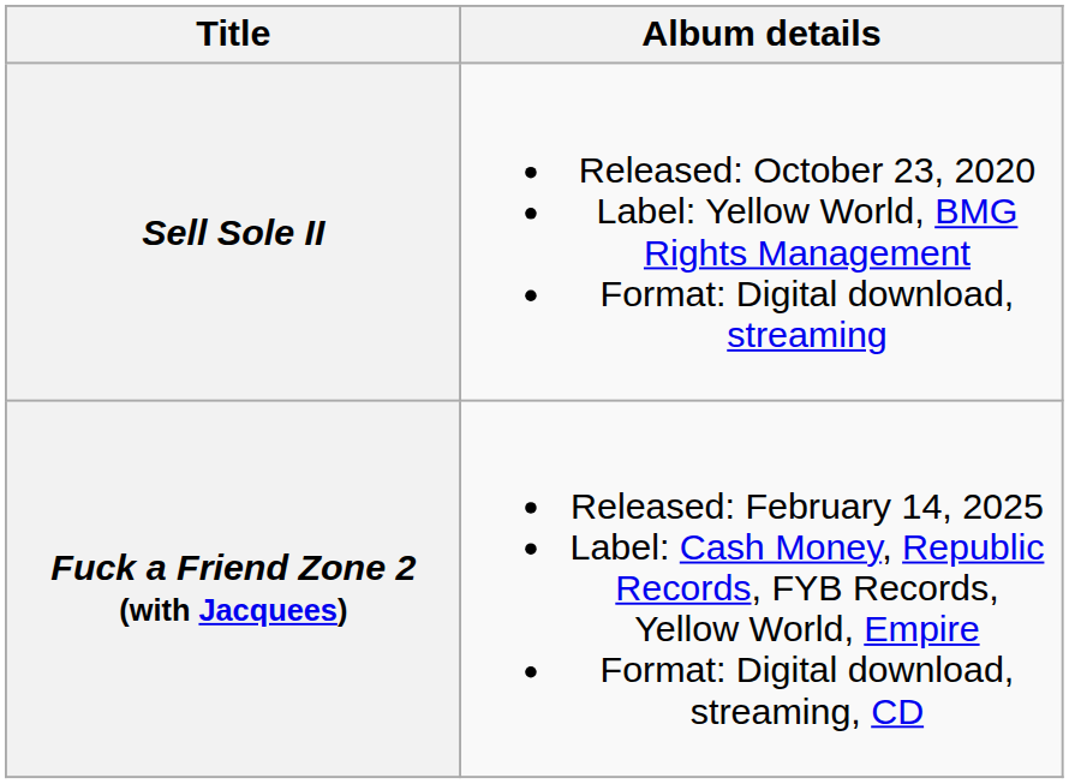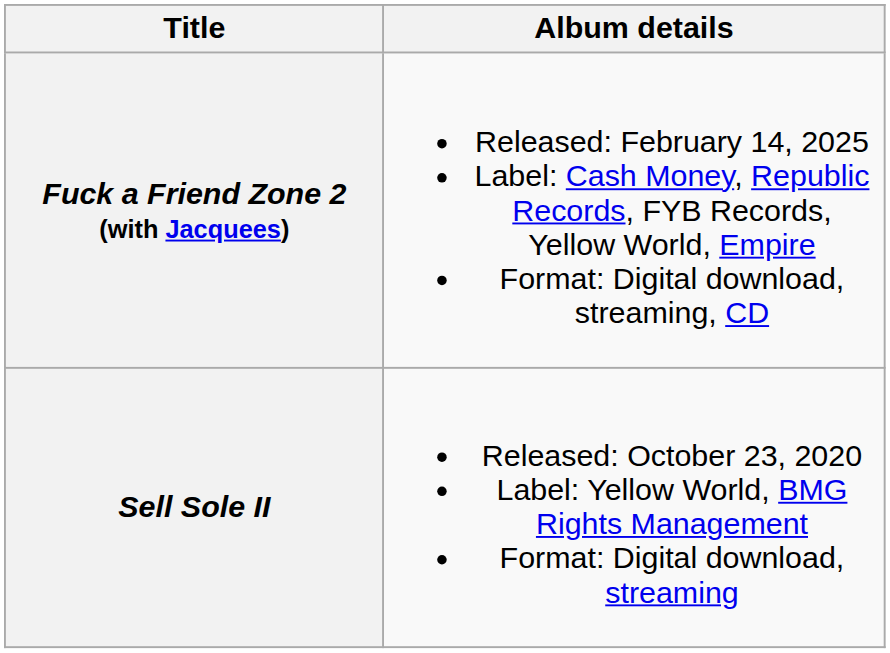rows swapped: Sell Sole II <-> Fuck a Friend Zone 2 (with Jacquees)
